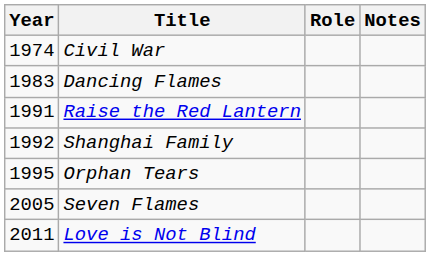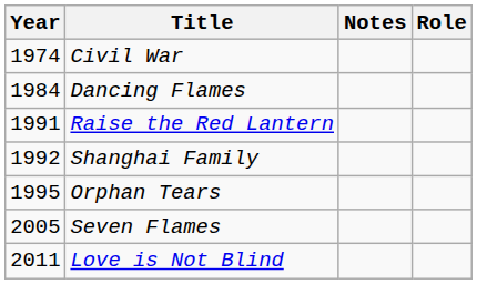columns swapped: Role <-> Notes
Dancing Flames | Year: 1983 -> 1984
